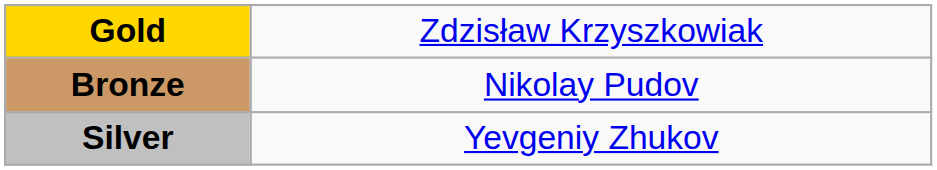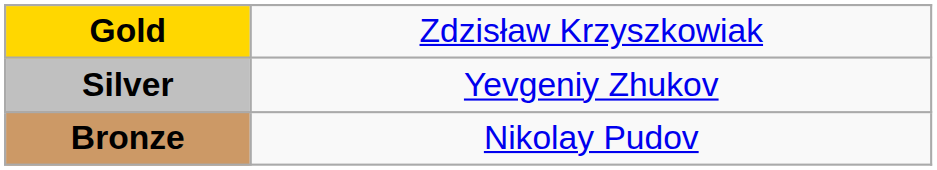rows swapped: Silver <-> Bronze
